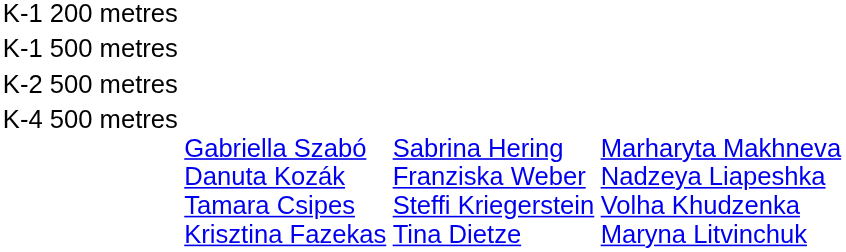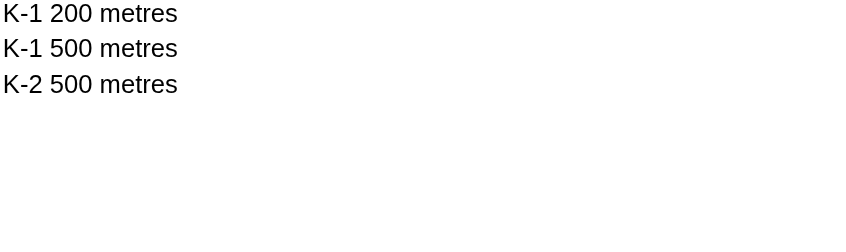- row: K-4 500 metres | Gabriella Szabó Danuta Kozák Tamara Csipes Krisztina Fazekas | Sabrina Hering Franziska Weber Steffi Kriegerstein Tina Dietze | Marharyta Makhneva Nadzeya Liapeshka Volha Khudzenka Maryna Litvinchuk
